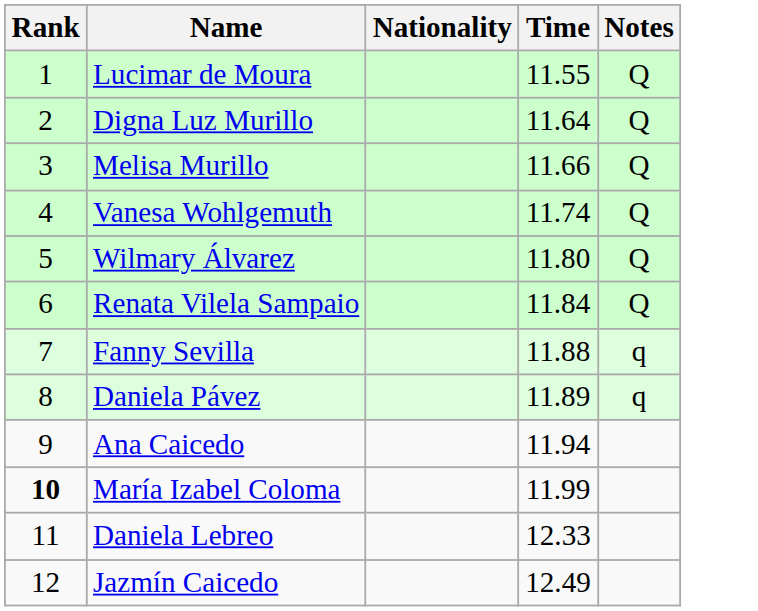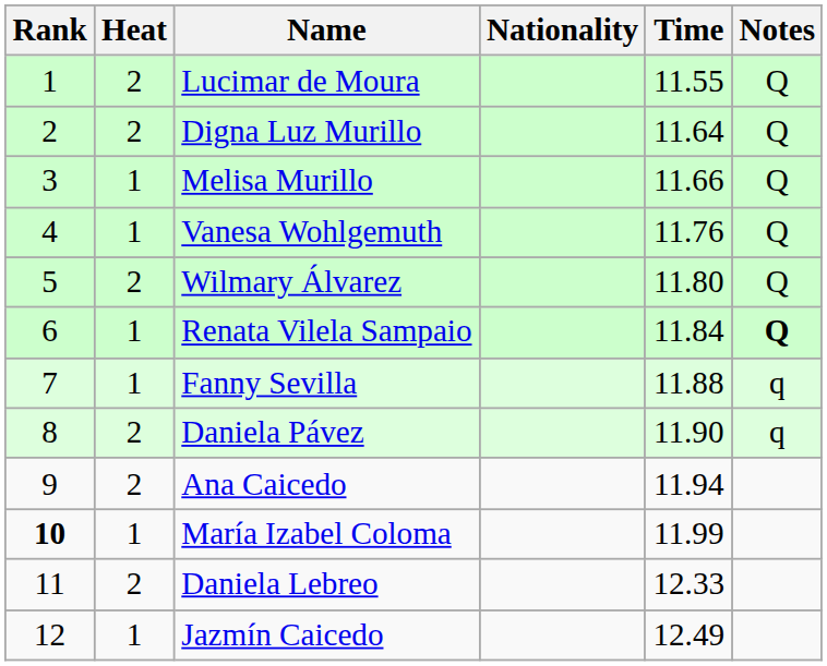+ column: Heat | 2 | 2 | 1 | 1 | 2 | 1 | 1 | 2 | 2 | 1 | 2 | 1
Vanesa Wohlgemuth | Time: 11.74 -> 11.76
Renata Vilela Sampaio | Notes: normal -> bold
Daniela Pávez | Time: 11.89 -> 11.90
